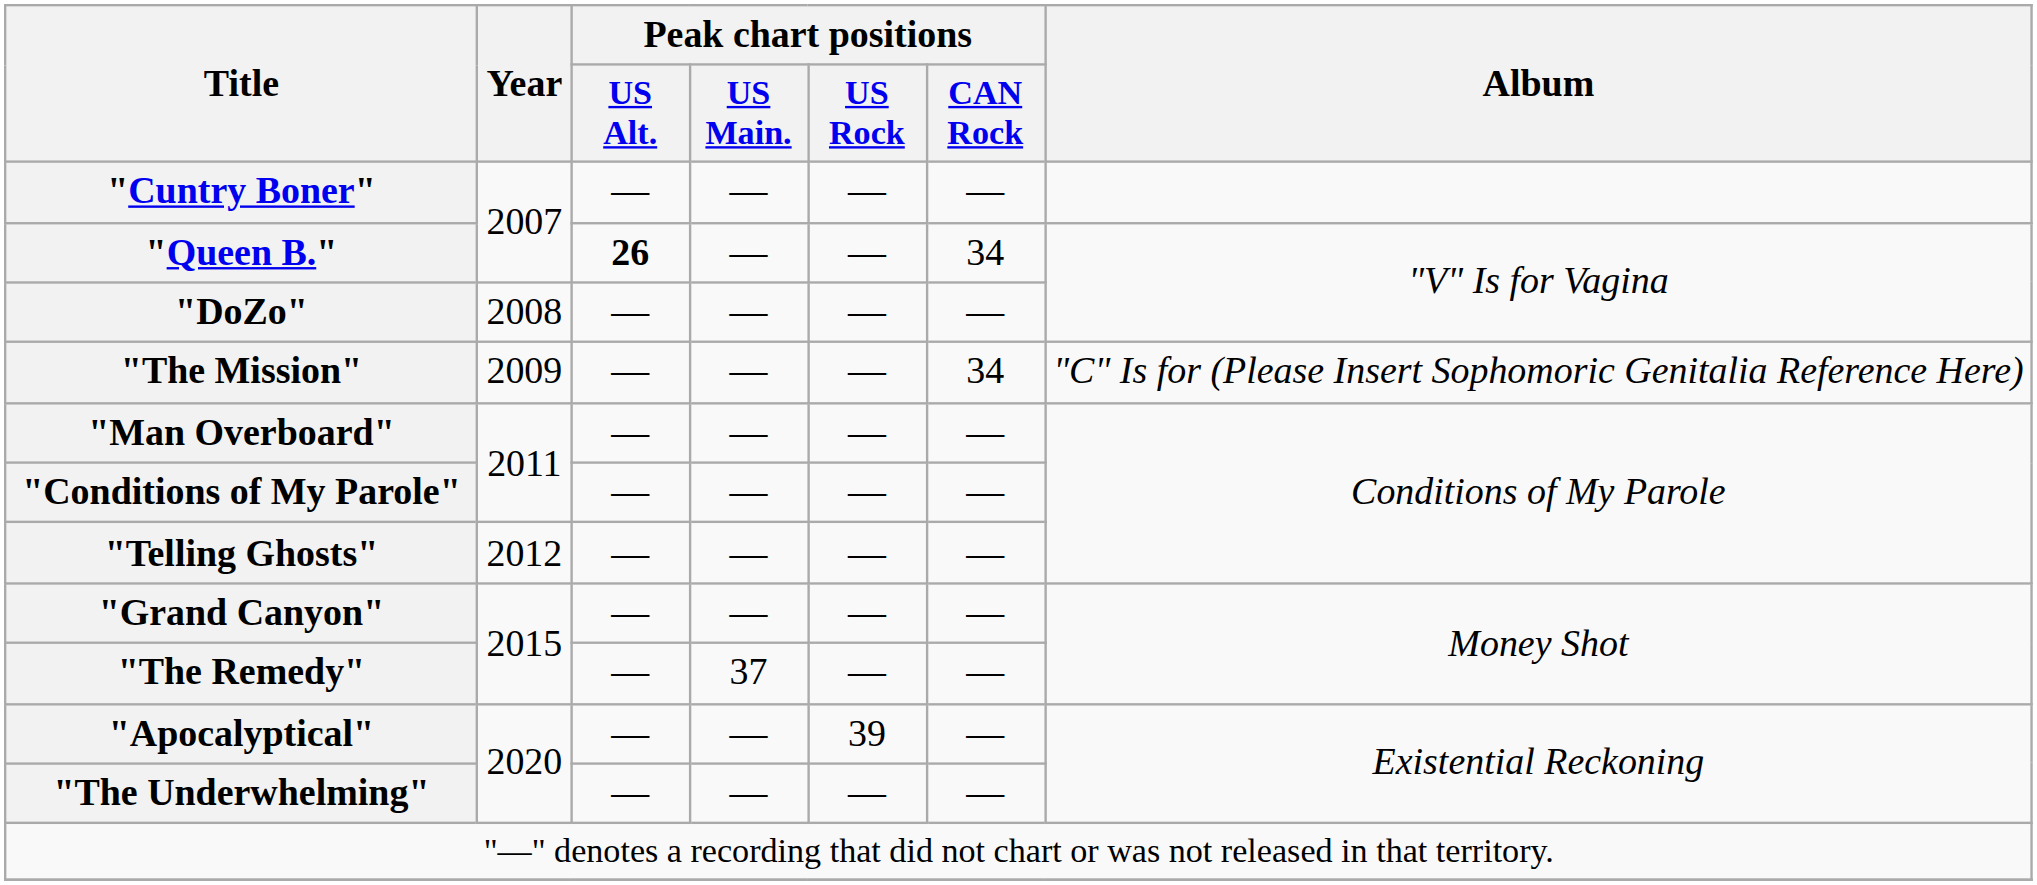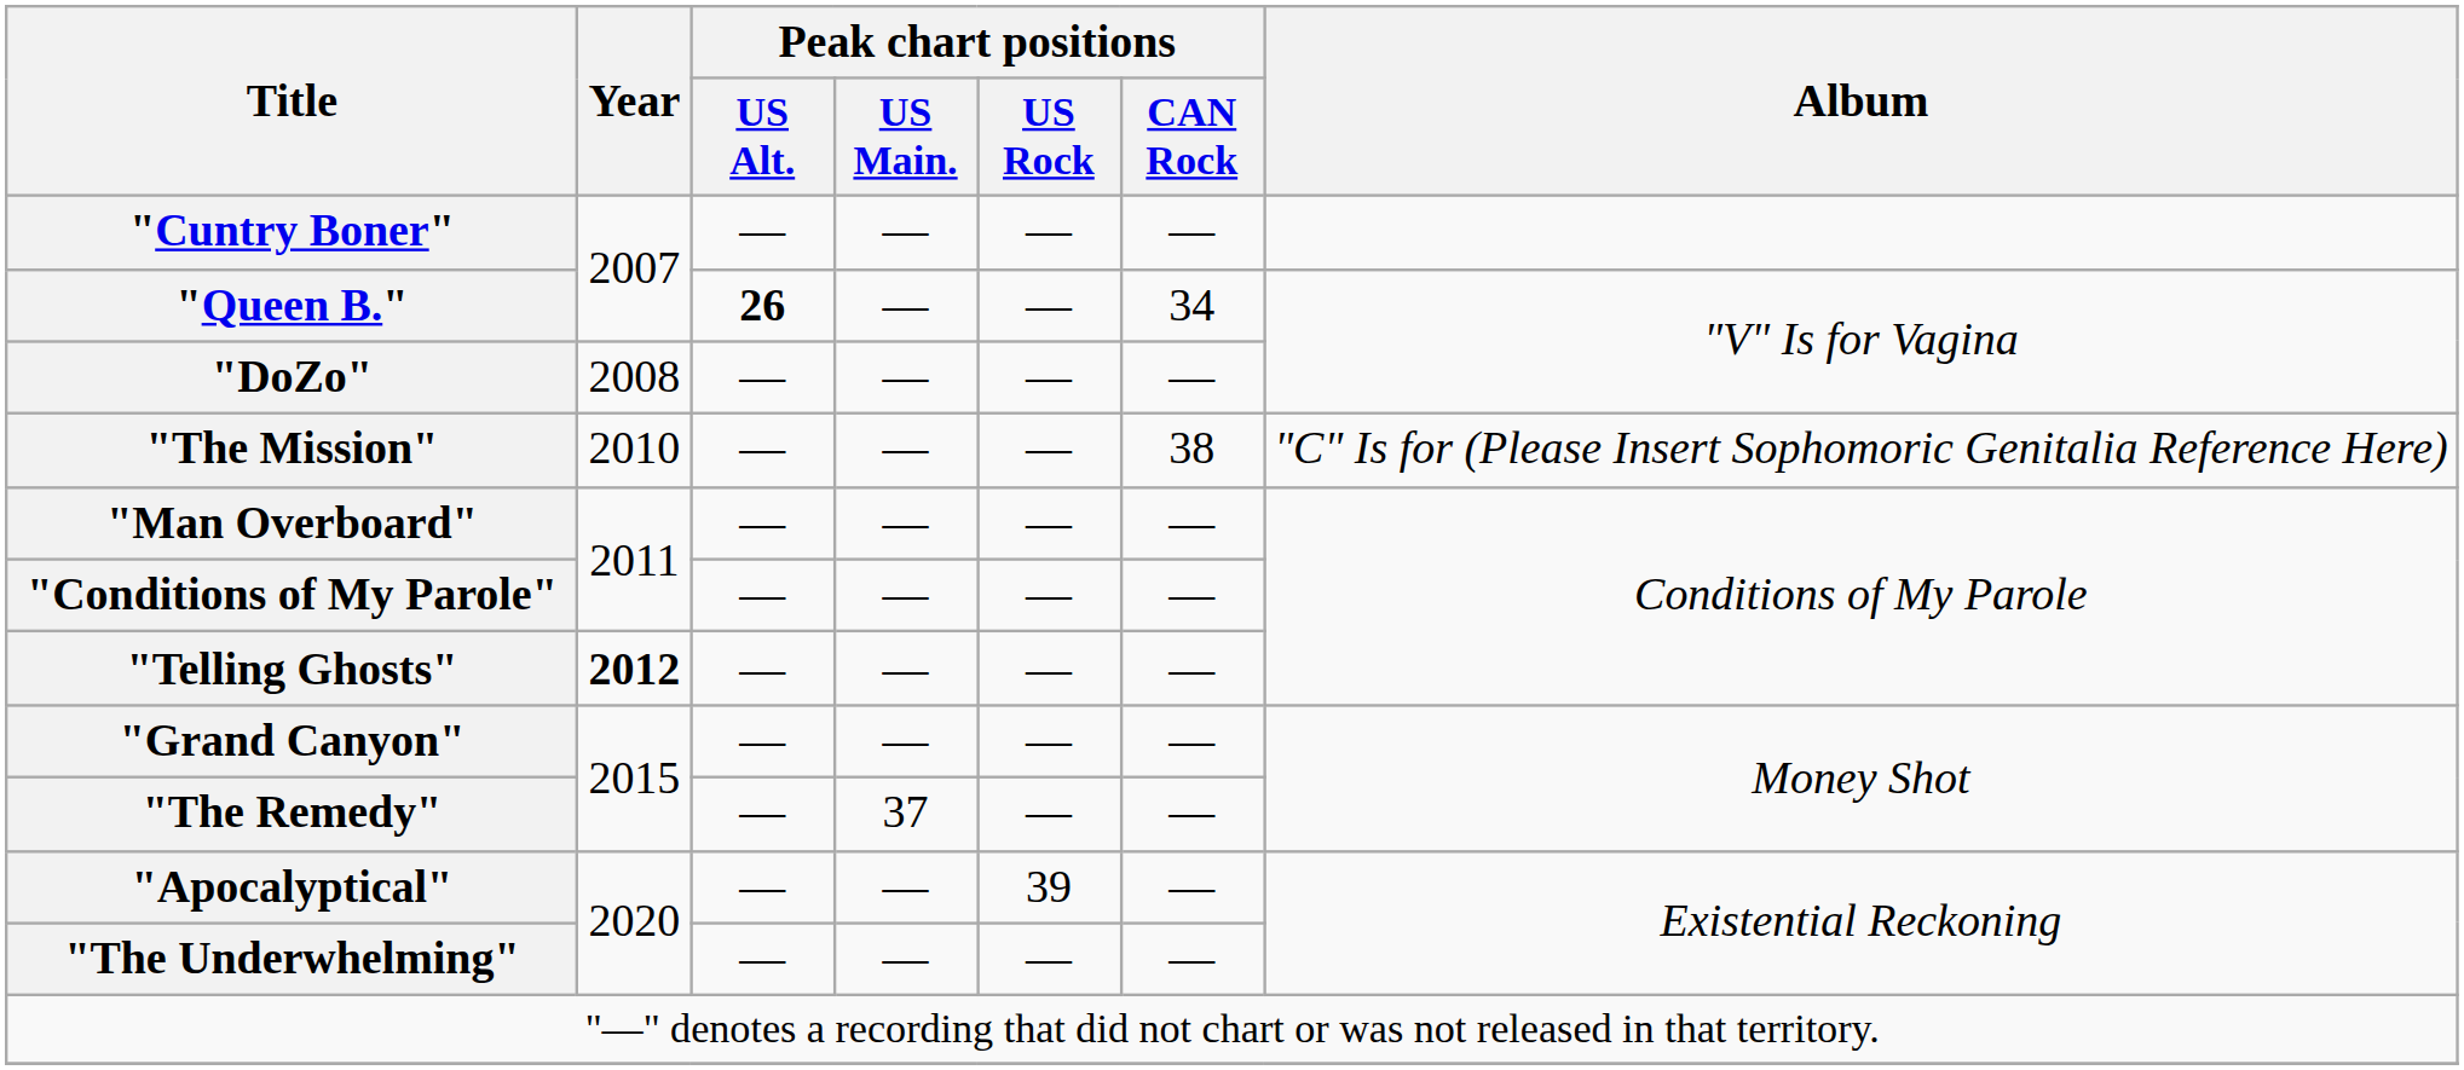"The Mission" | Year: 2009 -> 2010
"The Mission" | Peak chart positions / CAN Rock: 34 -> 38
"Telling Ghosts" | Year: normal -> bold
